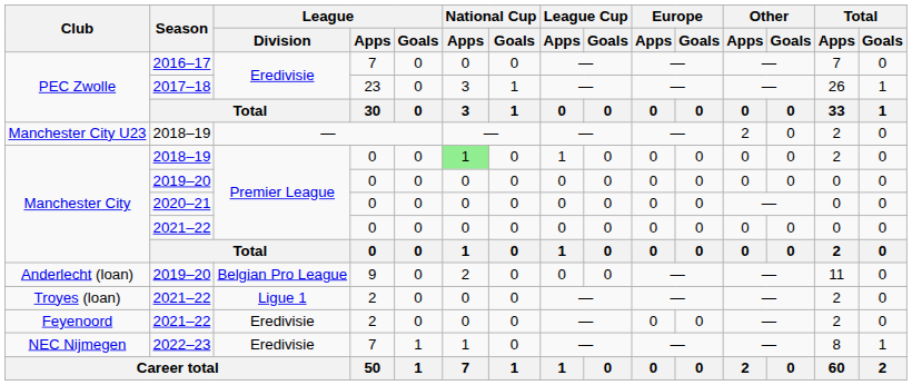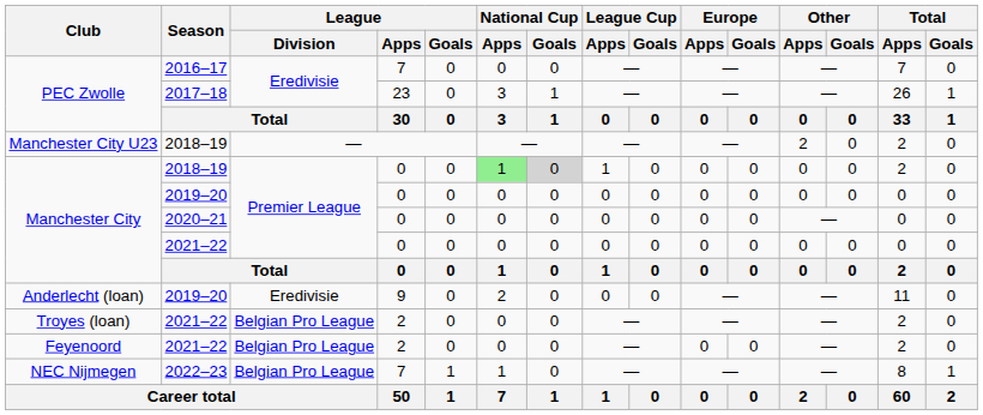Manchester City / 2018–19 | National Cup / Goals: no background -> lightgrey background
Anderlecht (loan) | League / Division: Belgian Pro League -> Eredivisie
Troyes (loan) | League / Division: Ligue 1 -> Belgian Pro League
Feyenoord | League / Division: Eredivisie -> Belgian Pro League
NEC Nijmegen | League / Division: Eredivisie -> Belgian Pro League
